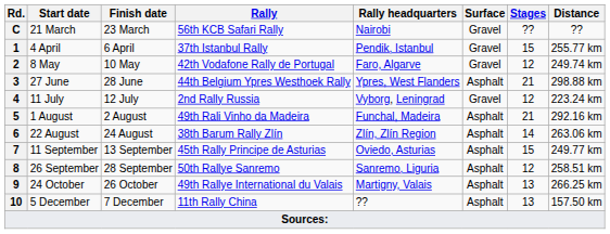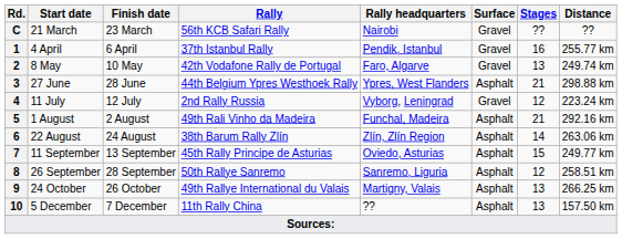1 | Stages: 15 -> 16
2 | Stages: 12 -> 13
